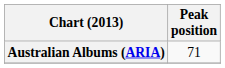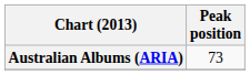Australian Albums (ARIA) | Peak position: 71 -> 73
